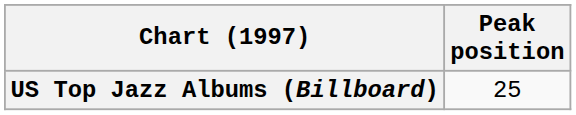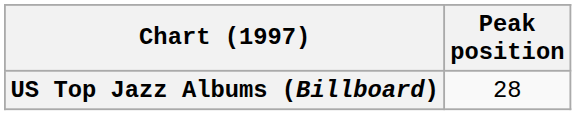US Top Jazz Albums (Billboard) | Peak position: 25 -> 28
